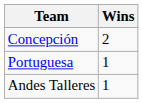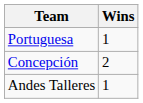rows swapped: Concepción <-> Portuguesa
